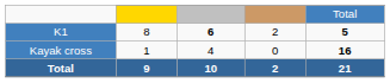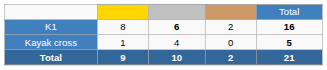K1 | column 5: 5 -> 16
Kayak cross | column 5: 16 -> 5
